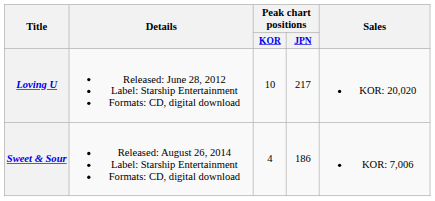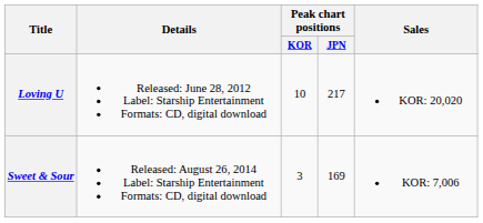Sweet & Sour | Peak chart positions / KOR: 4 -> 3
Sweet & Sour | Peak chart positions / JPN: 186 -> 169
